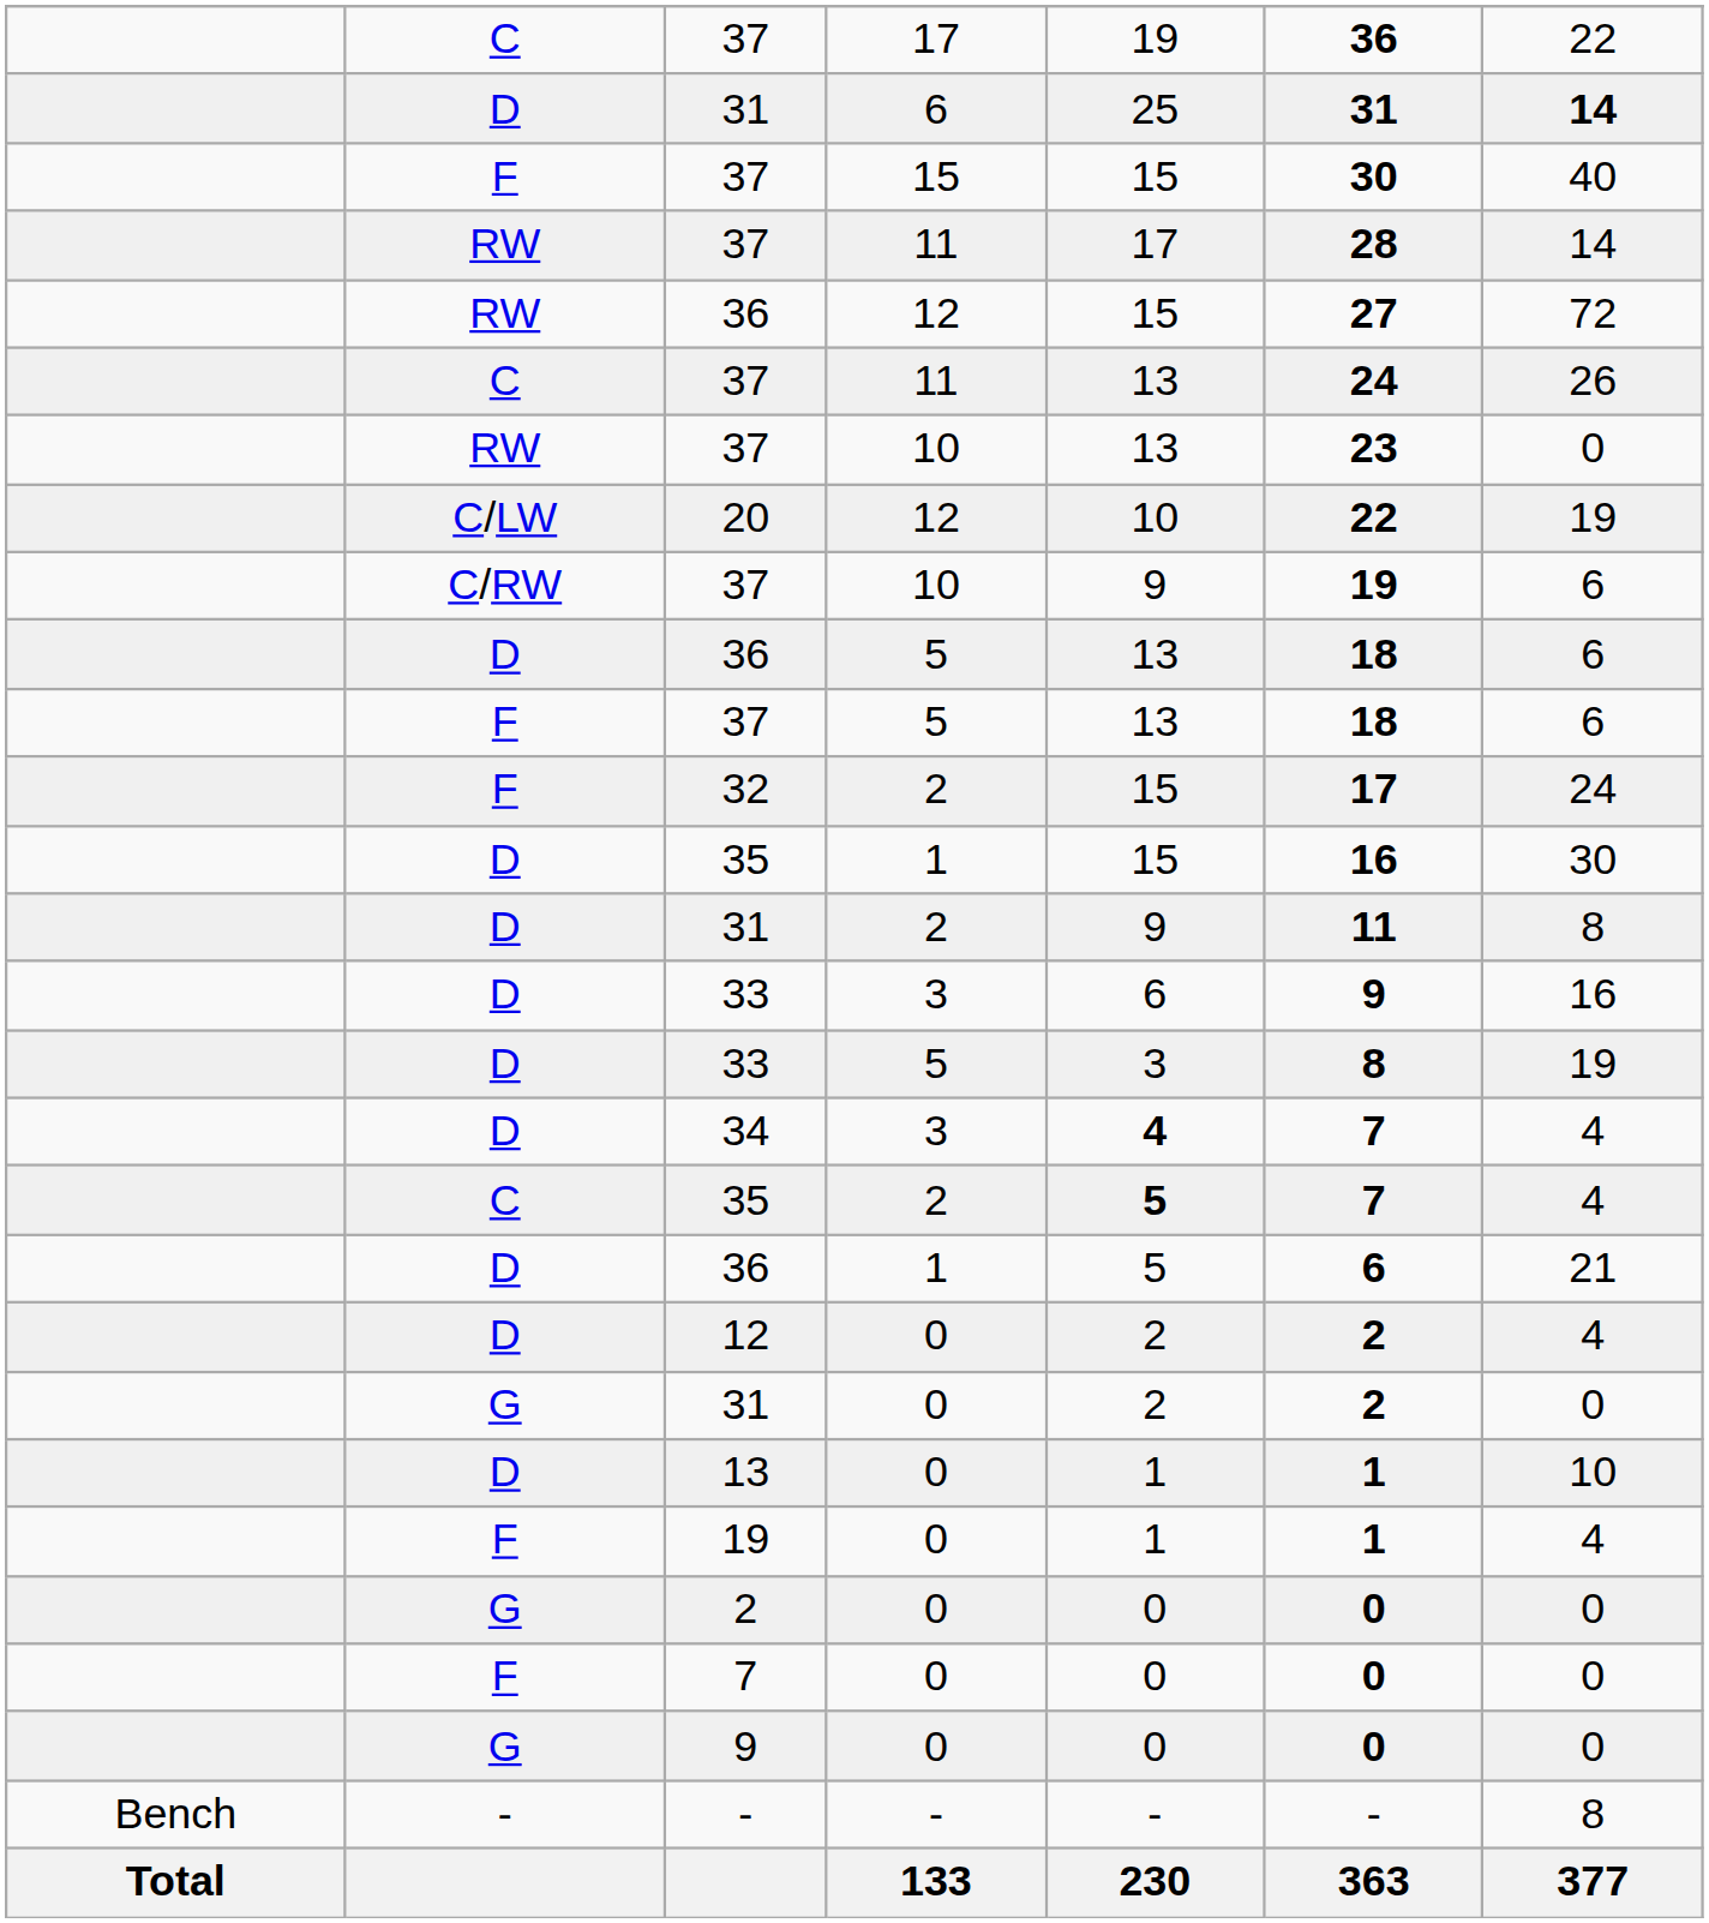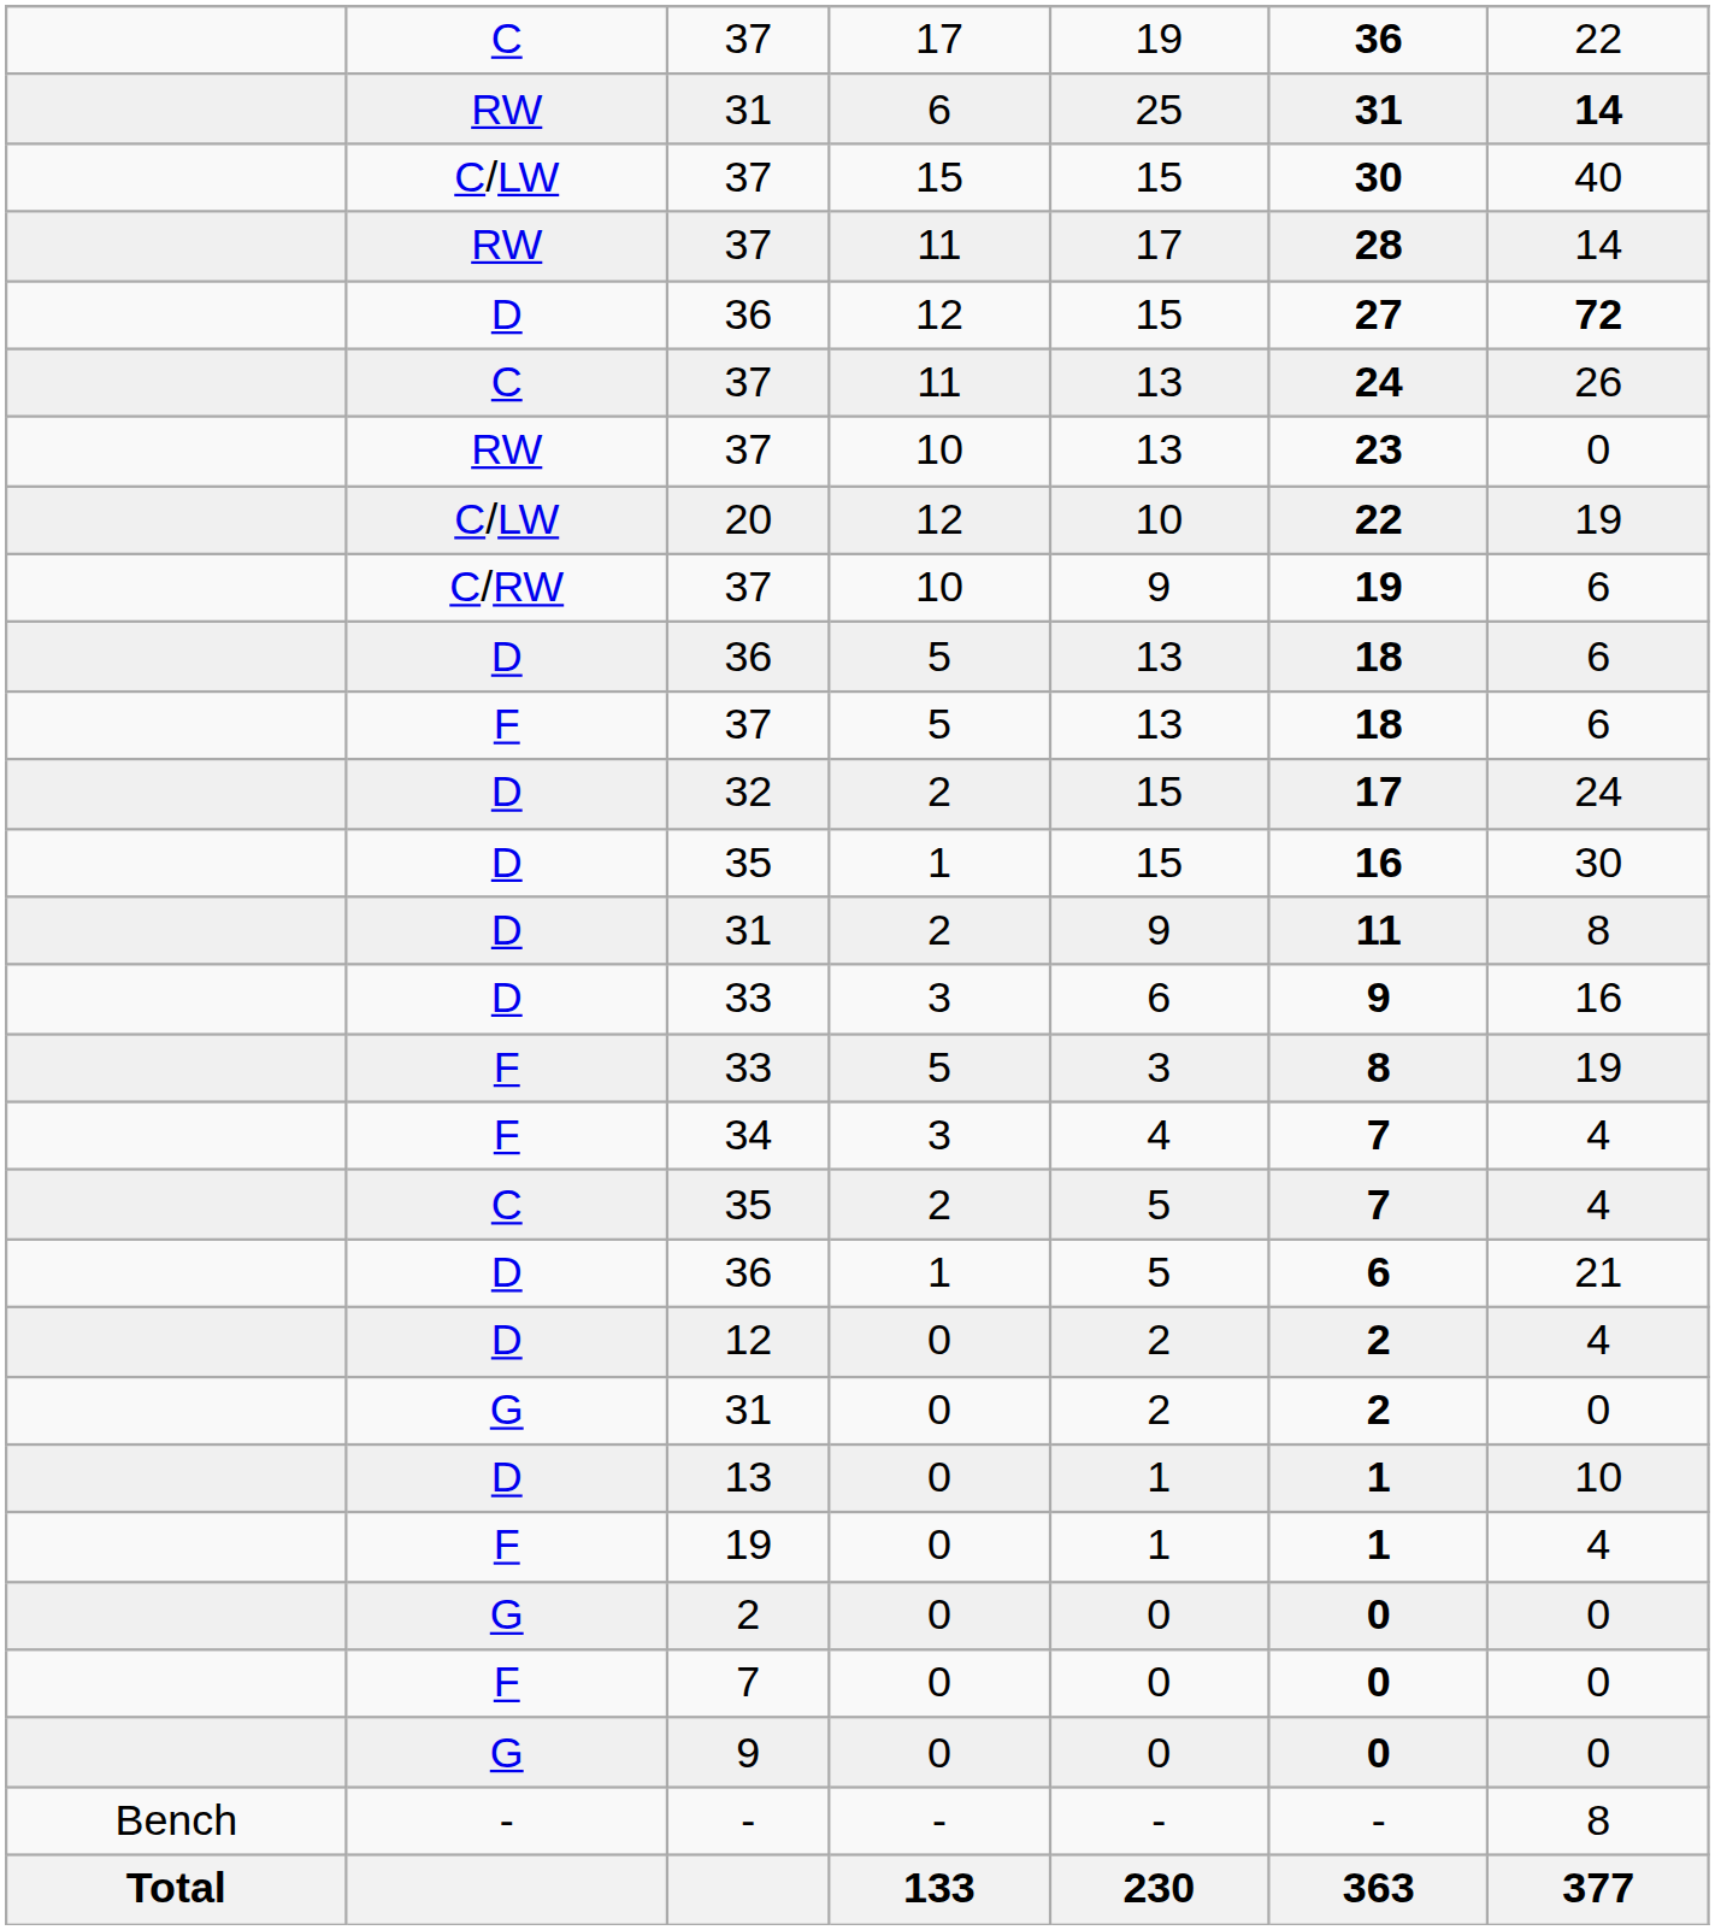31 / 6 | column 2: D -> RW
37 / 15 | column 2: F -> C/LW
36 / 12 | column 2: RW -> D
36 / 12 | column 7: normal -> bold
32 | column 2: F -> D
33 / 5 | column 2: D -> F
34 | column 2: D -> F
34 | column 5: bold -> normal
35 / 2 | column 5: bold -> normal
